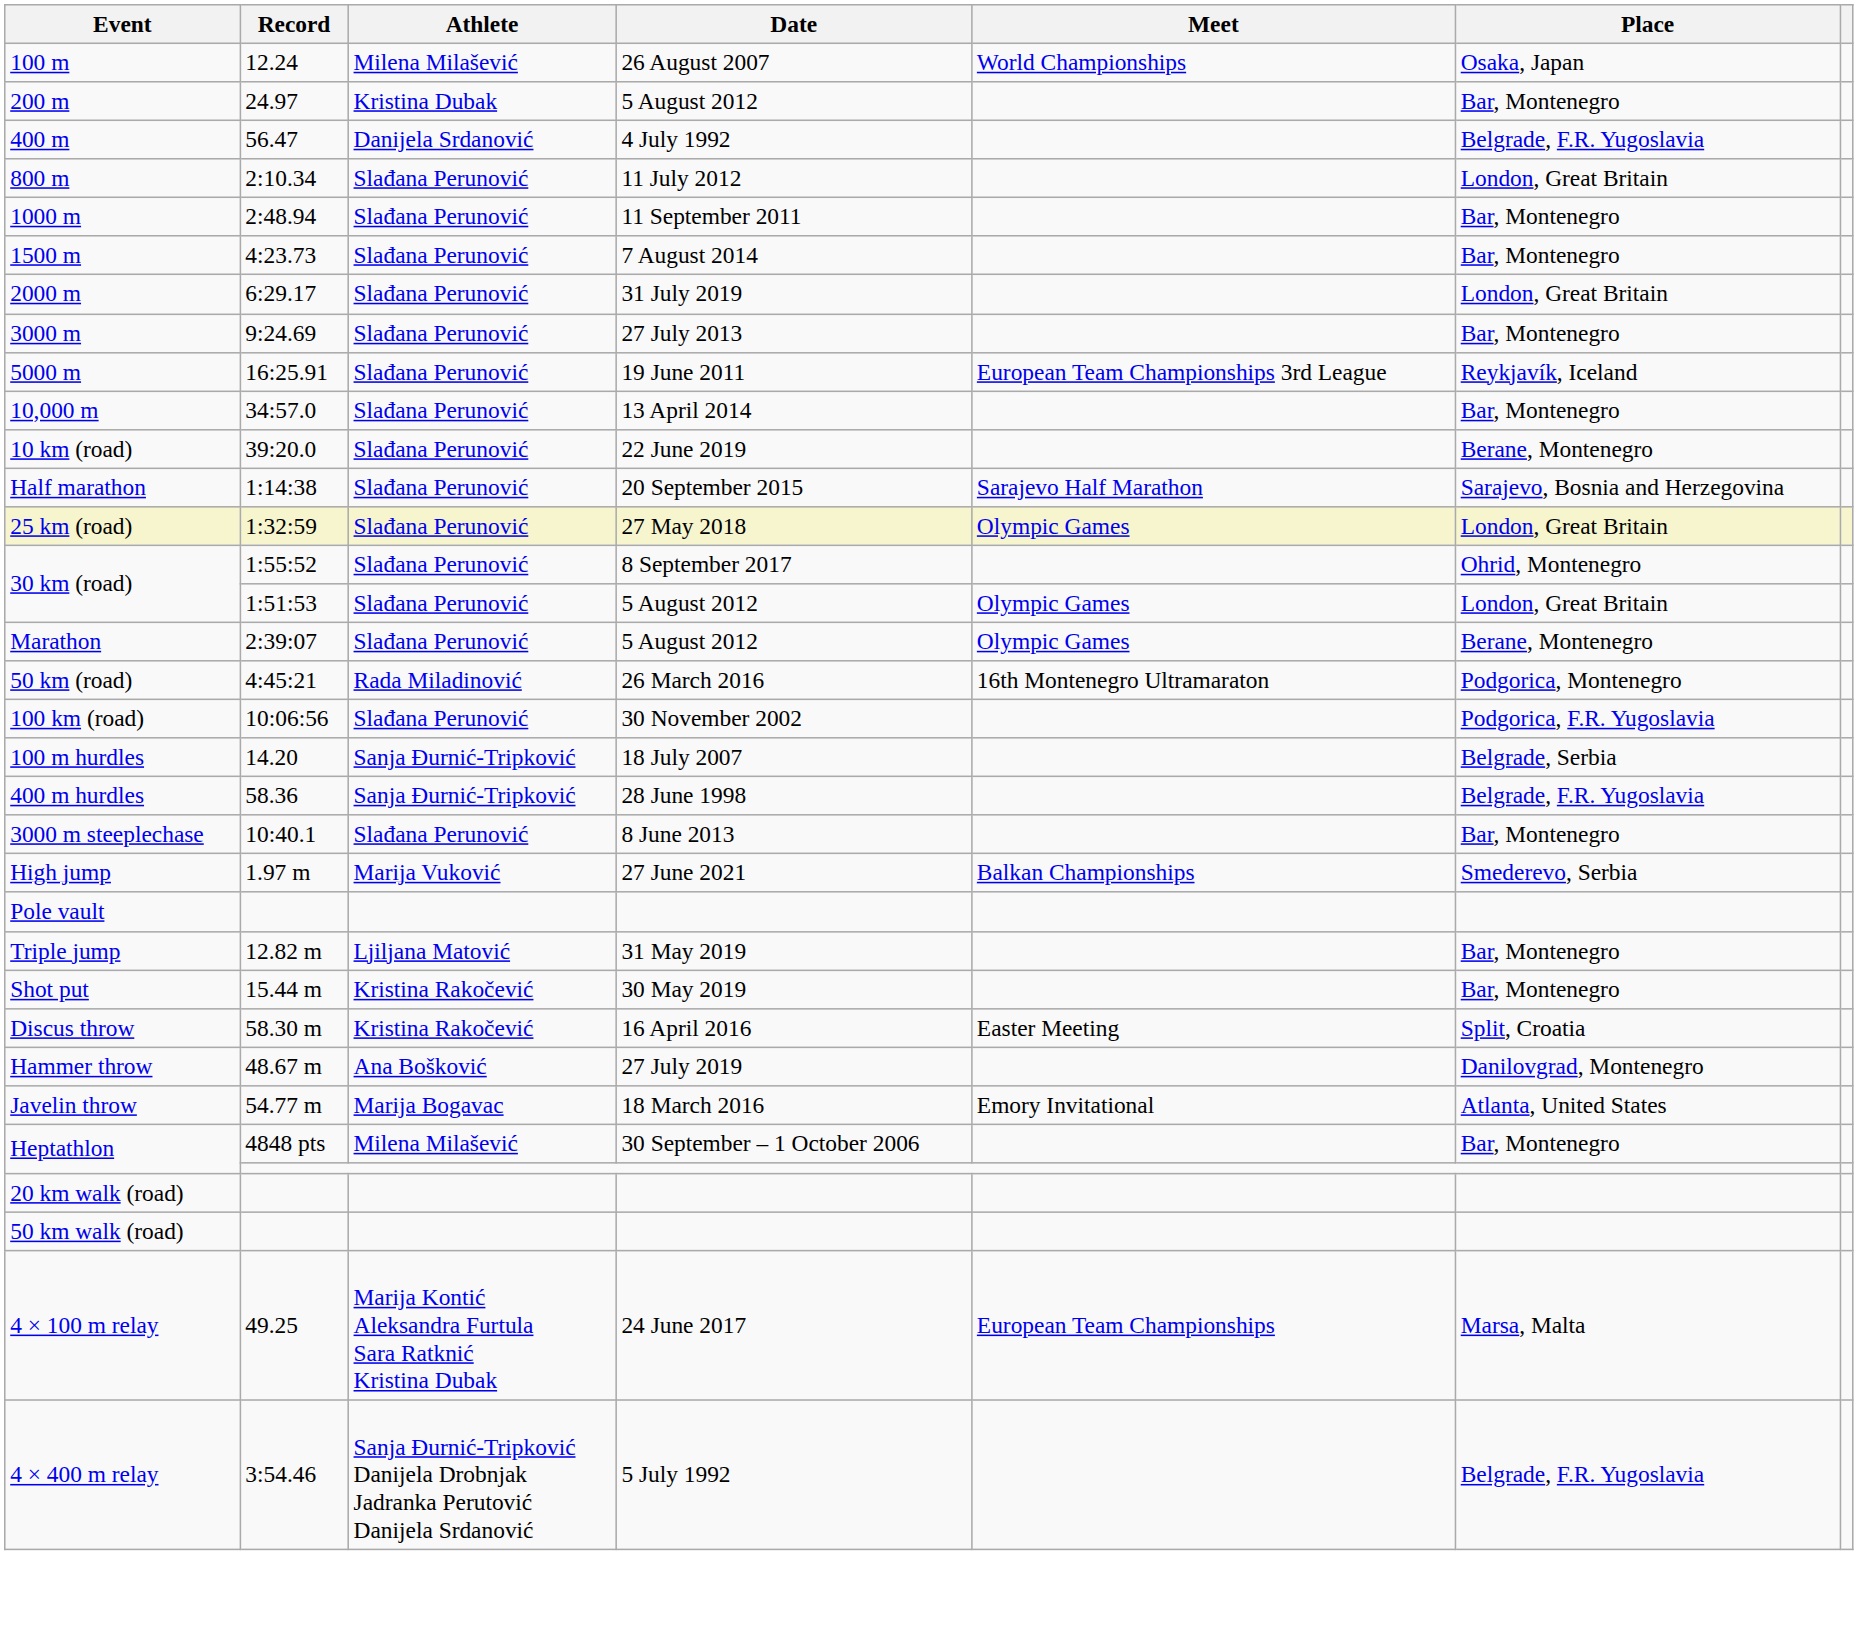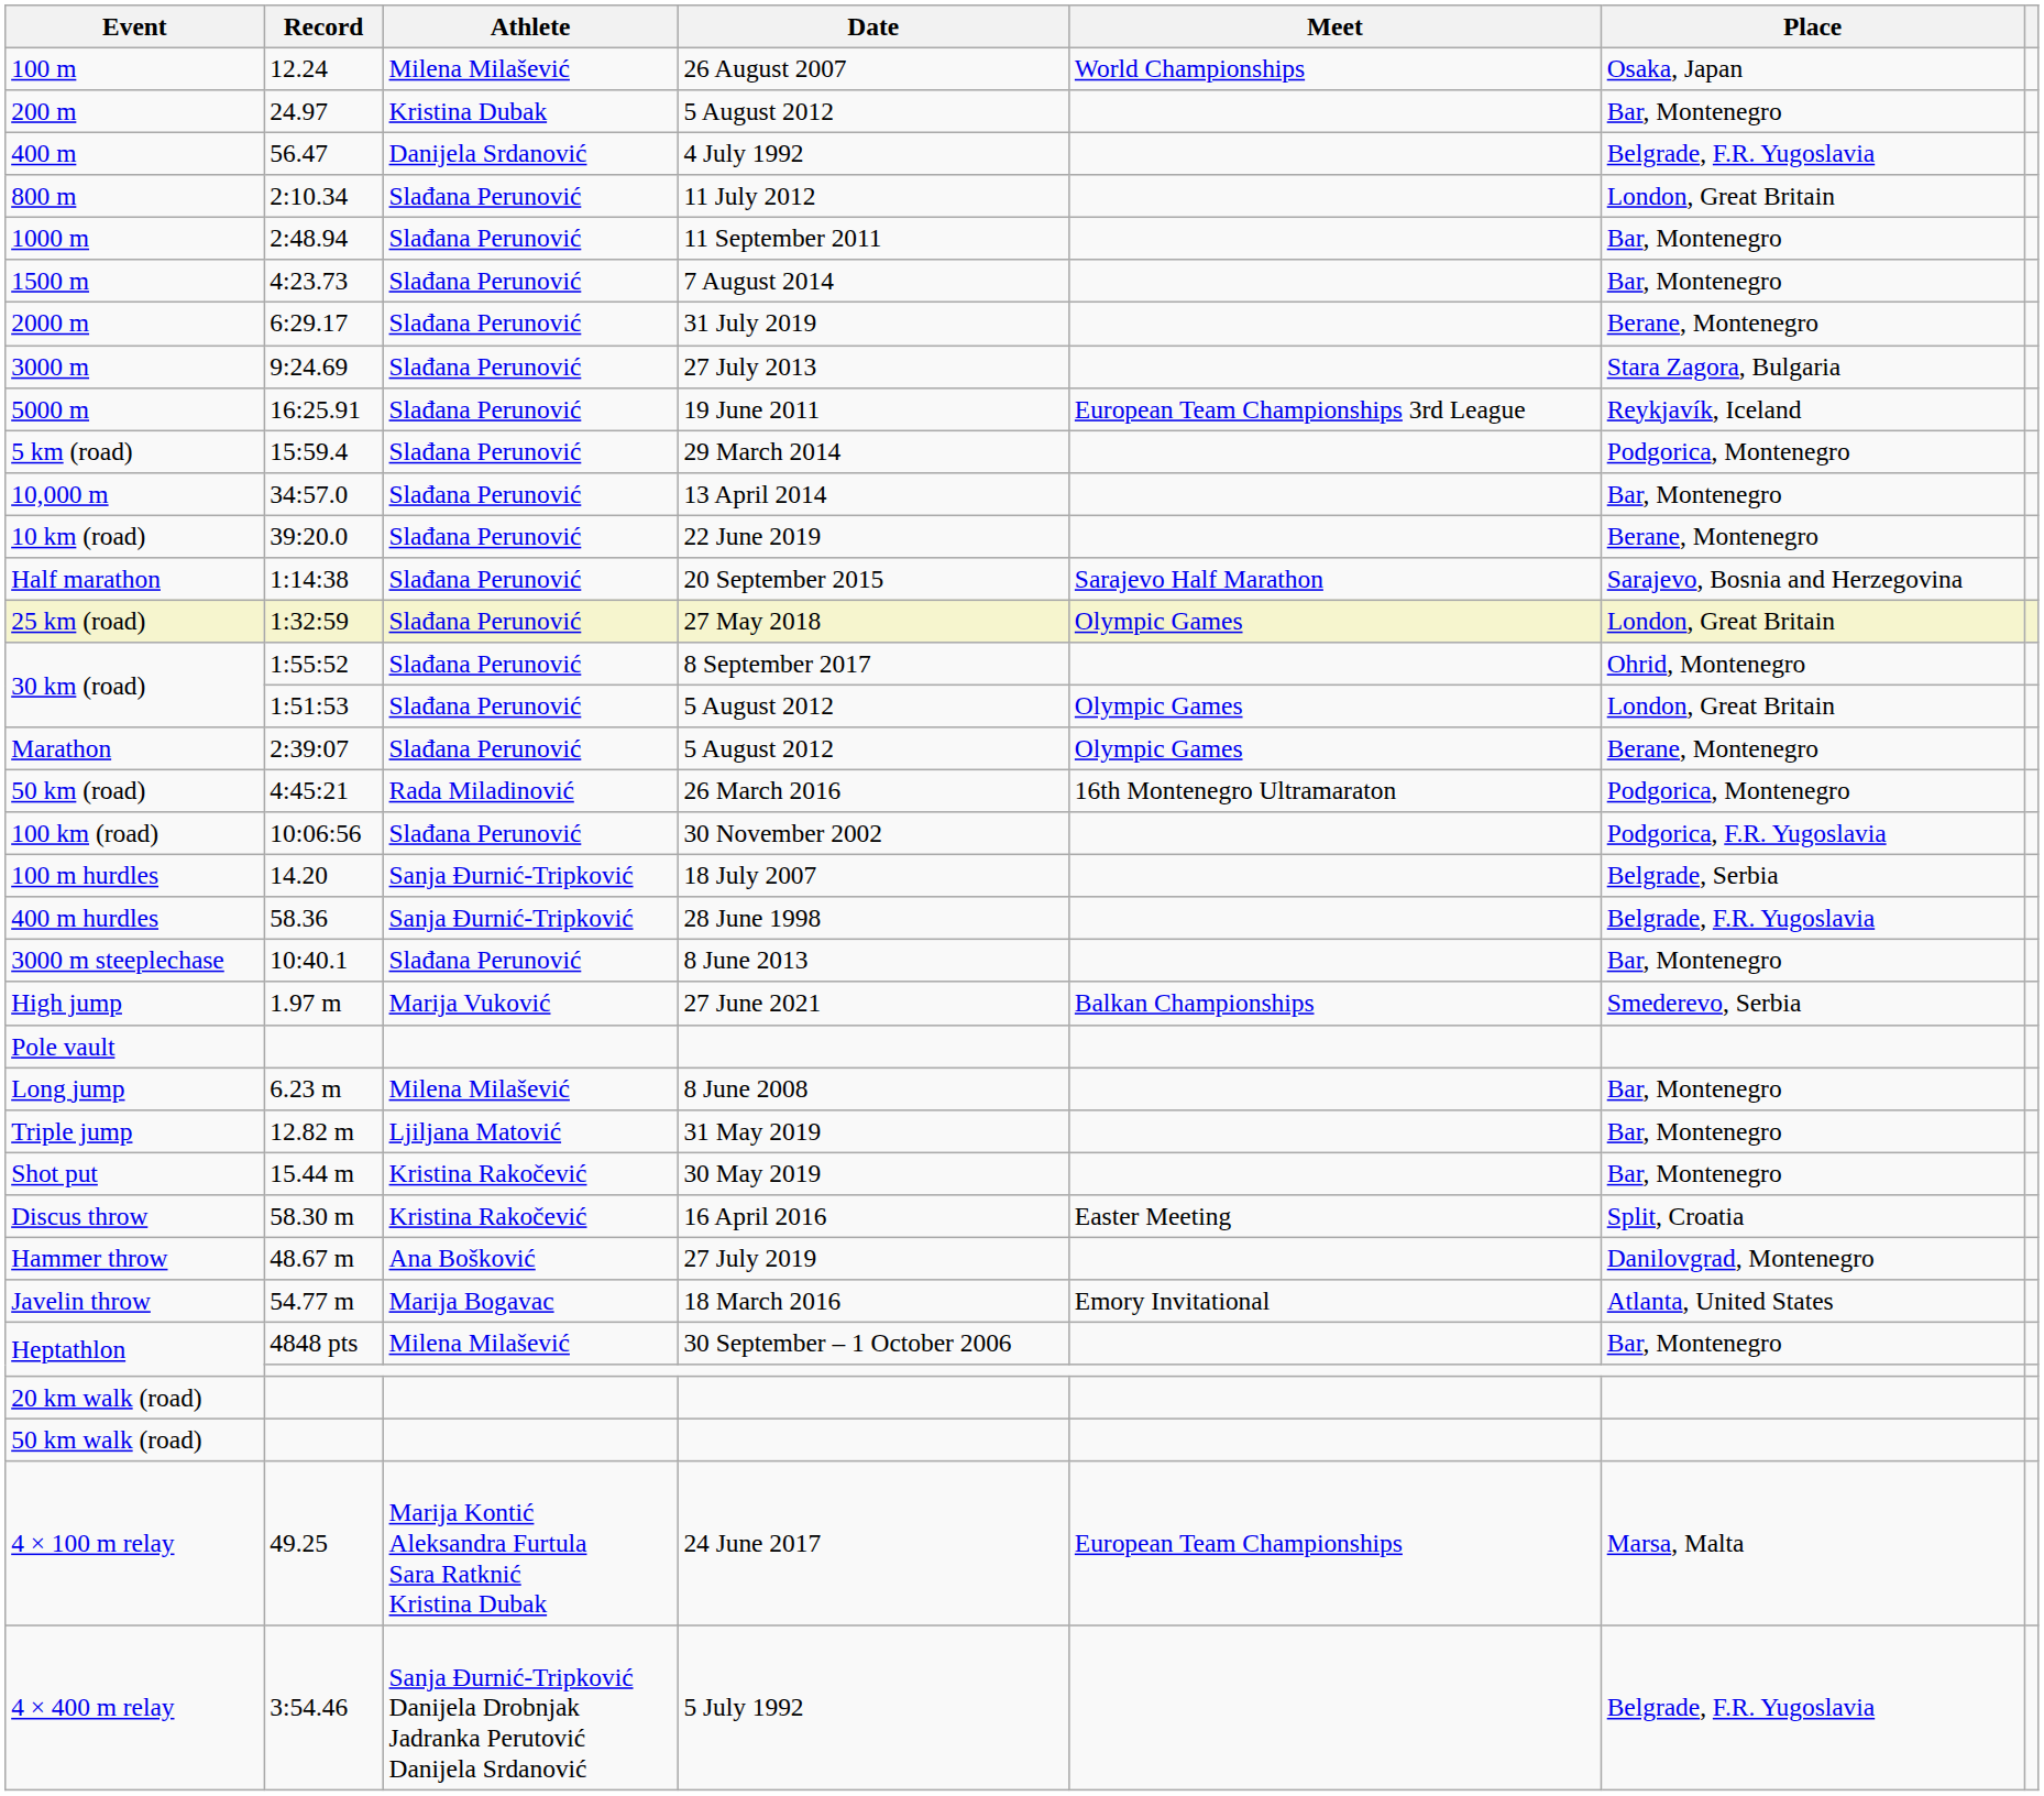2000 m | Place: London, Great Britain -> Berane, Montenegro
3000 m | Place: Bar, Montenegro -> Stara Zagora, Bulgaria
+ row: 5 km (road) | 15:59.4 | Slađana Perunović | 29 March 2014 | Podgorica, Montenegro
+ row: Long jump | 6.23 m | Milena Milašević | 8 June 2008 | Bar, Montenegro
